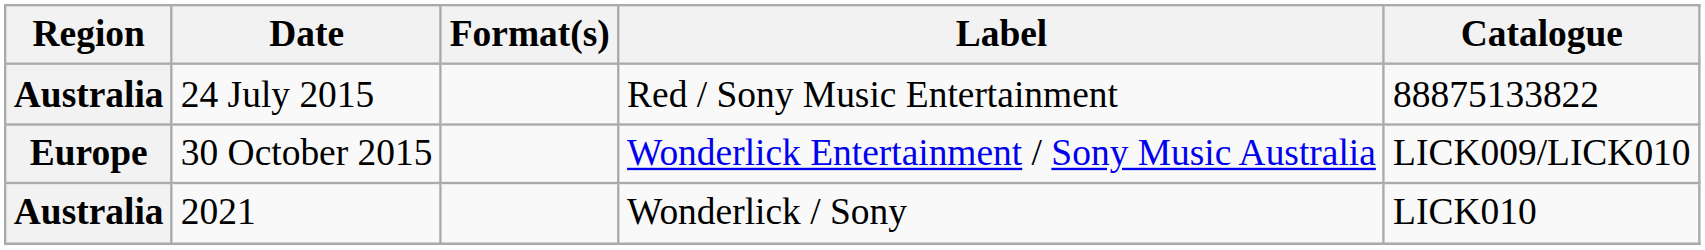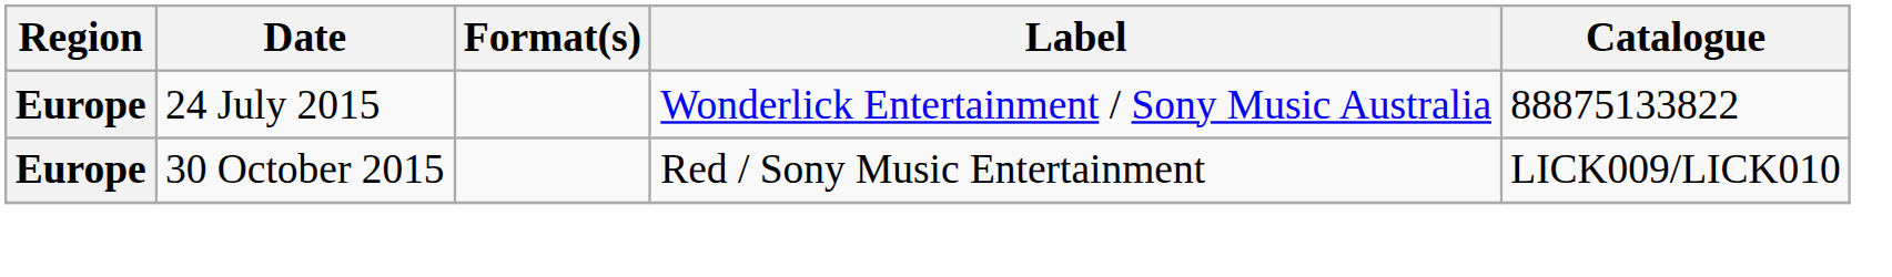24 July 2015 | Region: Australia -> Europe
24 July 2015 | Label: Red / Sony Music Entertainment -> Wonderlick Entertainment / Sony Music Australia
30 October 2015 | Label: Wonderlick Entertainment / Sony Music Australia -> Red / Sony Music Entertainment
- row: Australia | 2021 | Wonderlick / Sony | LICK010
